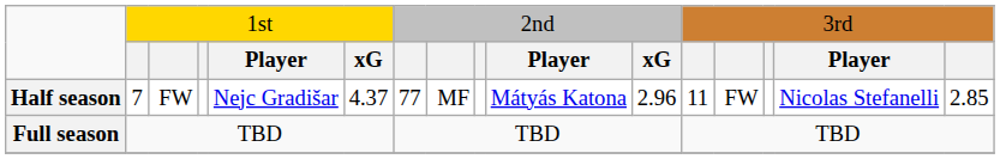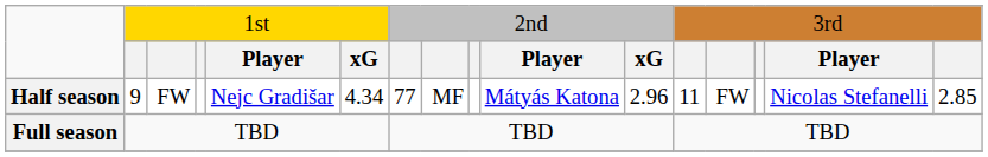Half season | column 2: 7 -> 9
Half season | column 6: 4.37 -> 4.34
